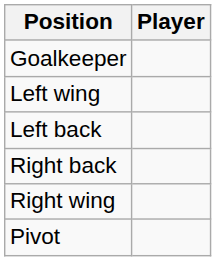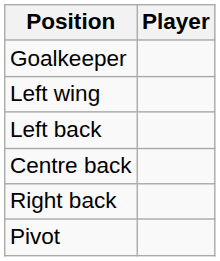+ row: Centre back
- row: Right wing
